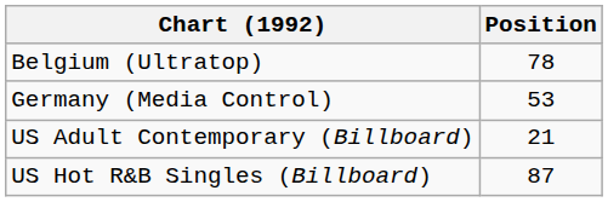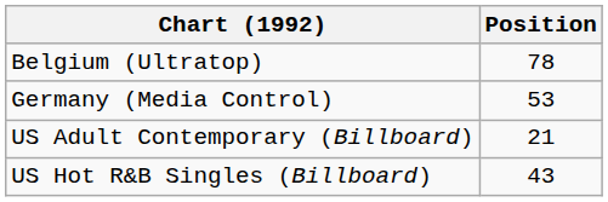US Hot R&B Singles (Billboard) | Position: 87 -> 43
